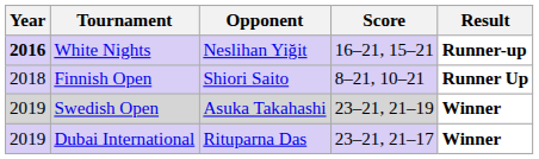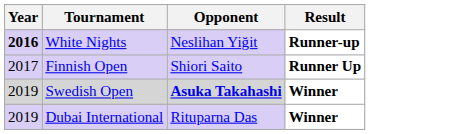- column: Score | 16–21, 15–21 | 8–21, 10–21 | 23–21, 21–19 | 23–21, 21–17
Finnish Open | Year: 2018 -> 2017
Swedish Open | Opponent: normal -> bold
